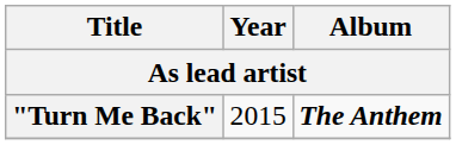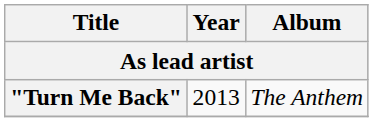"Turn Me Back" | Year: 2015 -> 2013
"Turn Me Back" | Album: bold -> normal
